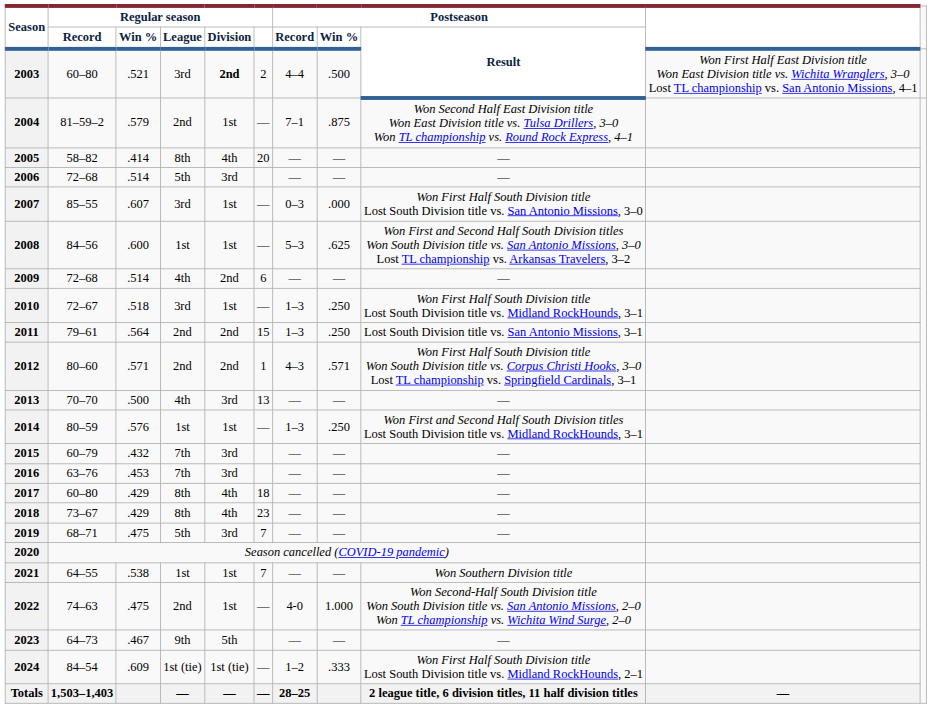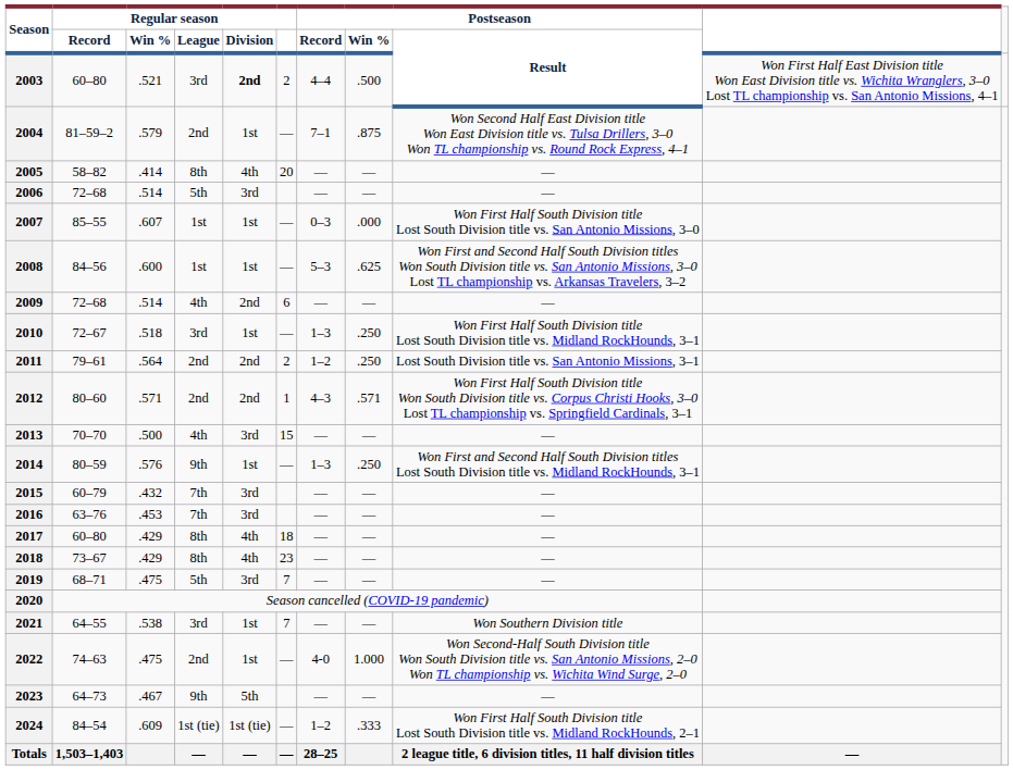2007 | Regular season / League: 3rd -> 1st
2011 | Regular season: 15 -> 2
2011 | Postseason / Record: 1–3 -> 1–2
2013 | Regular season: 13 -> 15
2014 | Regular season / League: 1st -> 9th
2021 | Regular season / League: 1st -> 3rd
